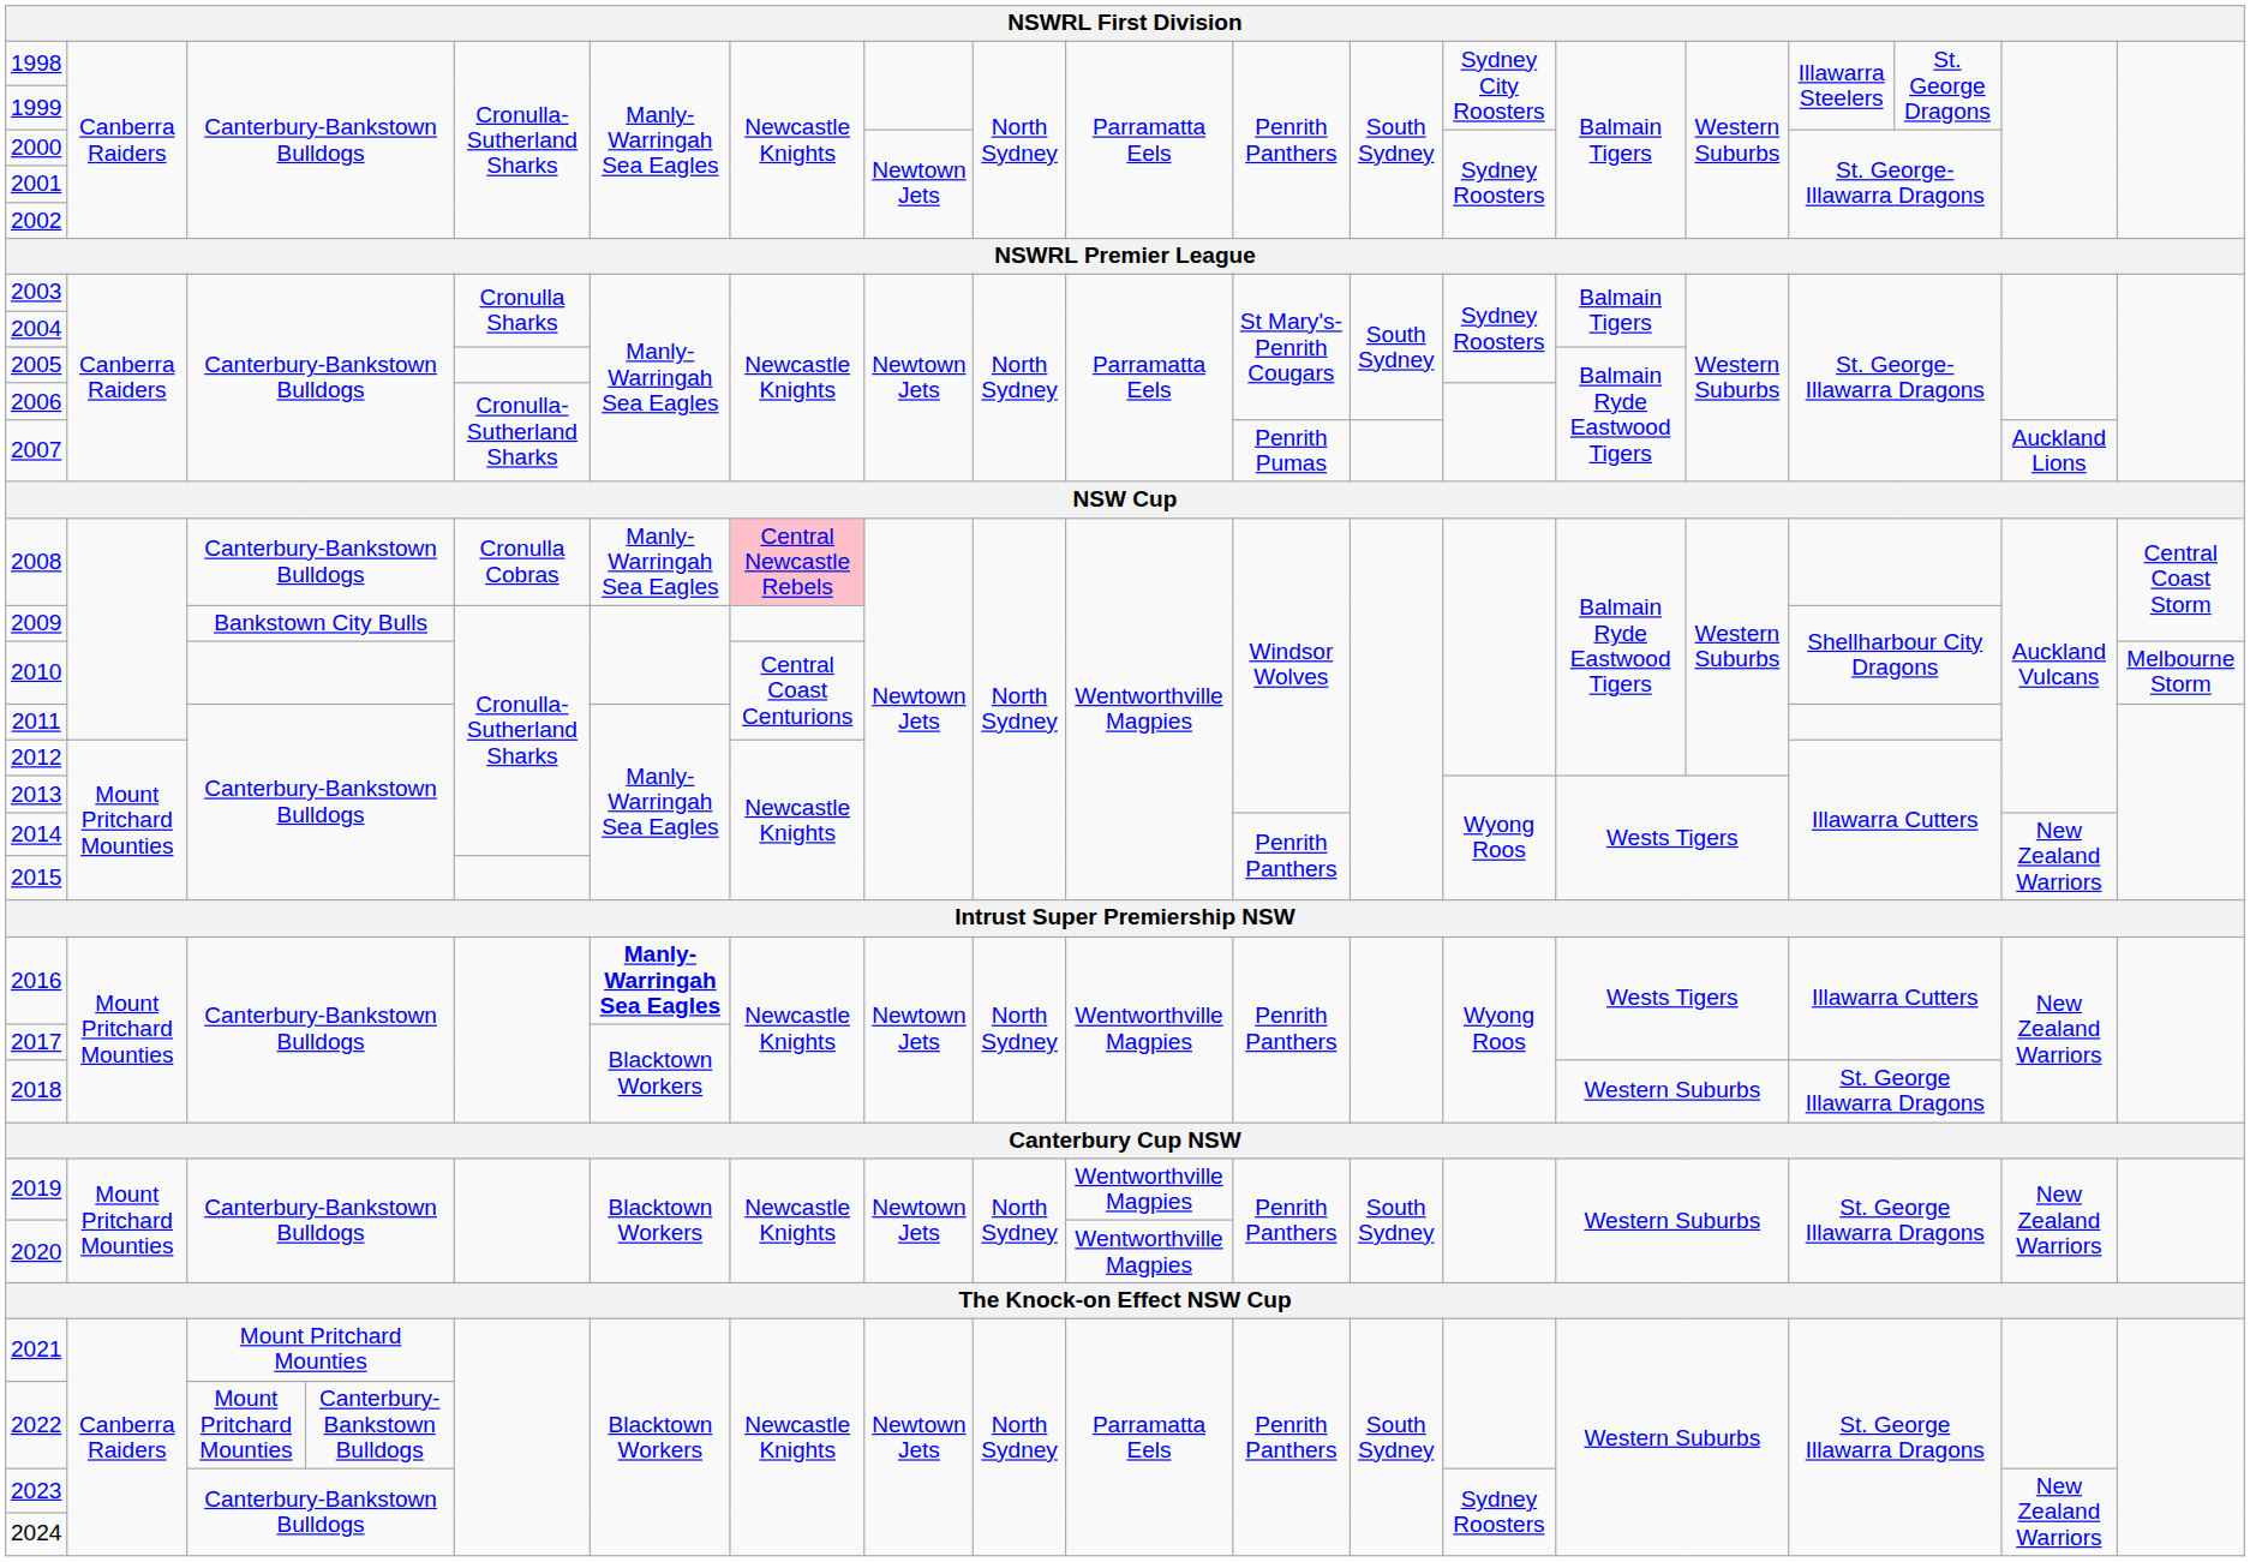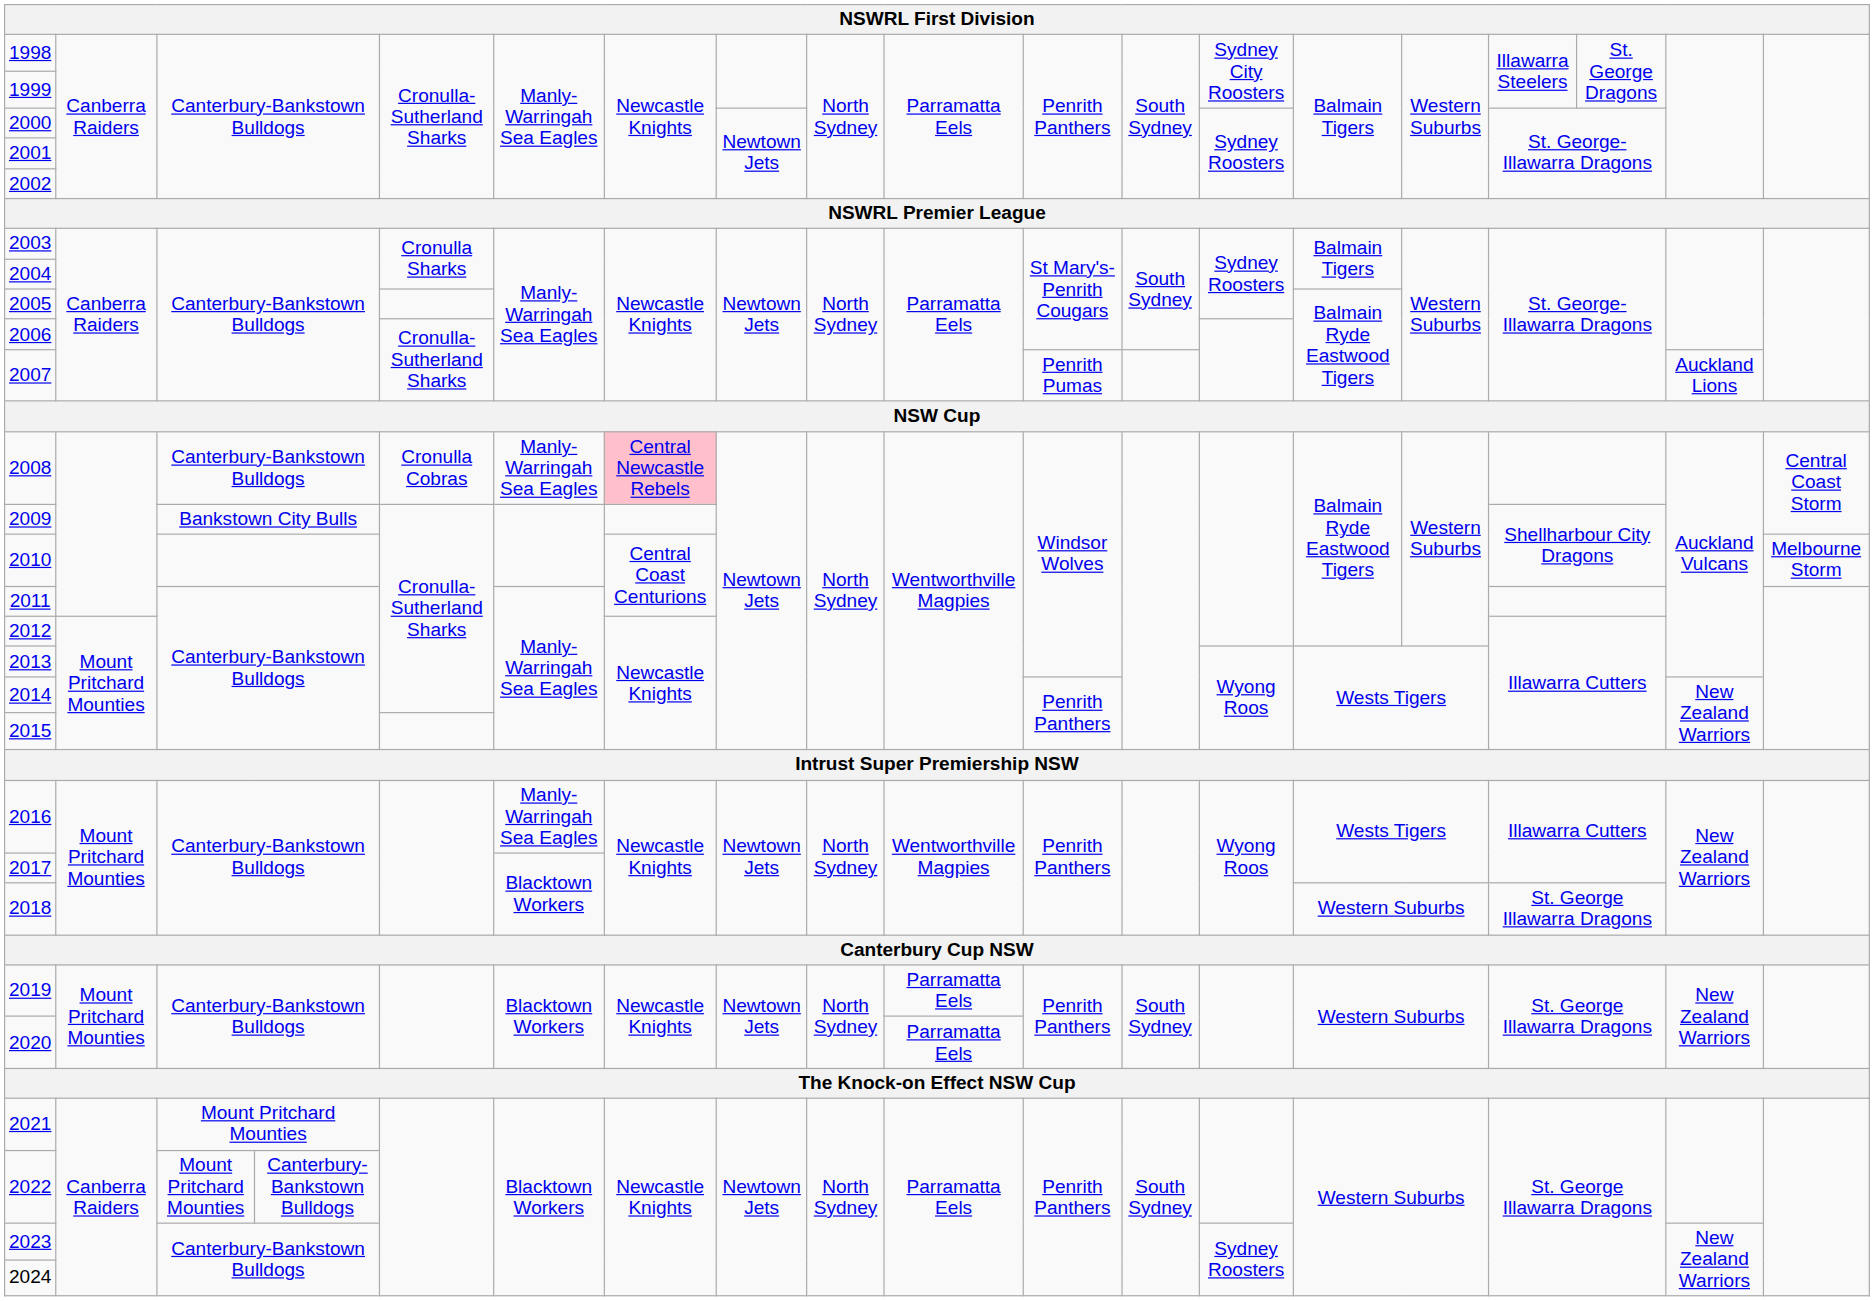2016 | column 6: bold -> normal
2019 | column 10: Wentworthville Magpies -> Parramatta Eels
2020 | column 10: Wentworthville Magpies -> Parramatta Eels
